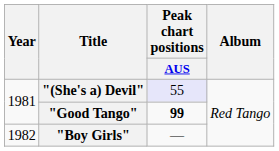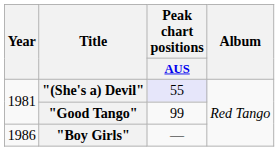"Good Tango" | Peak chart positions / AUS: bold -> normal
"Boy Girls" | Year: 1982 -> 1986
